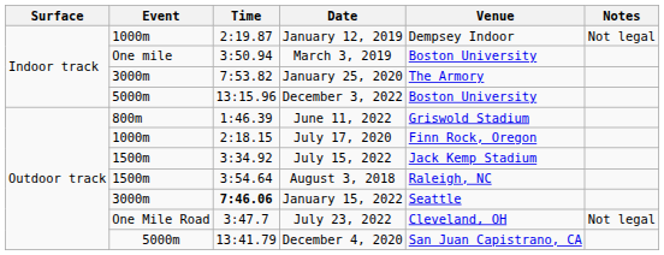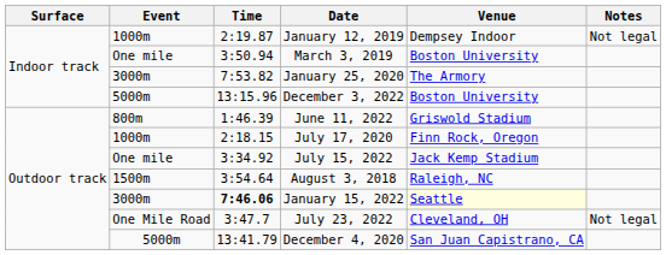July 15, 2022 | Event: 1500m -> One mile
January 15, 2022 | Venue: no background -> lightyellow background
